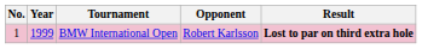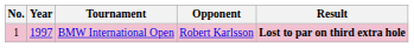BMW International Open | Year: 1999 -> 1997
